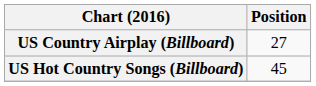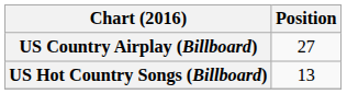US Hot Country Songs (Billboard) | Position: 45 -> 13
